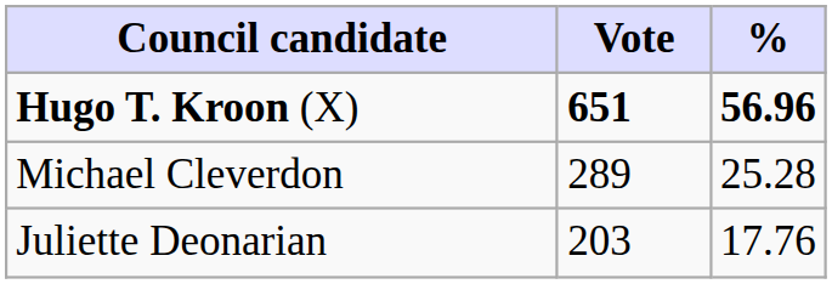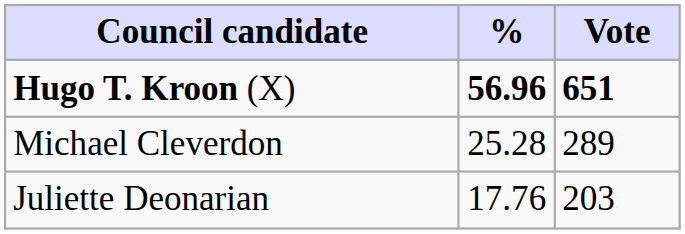columns swapped: Vote <-> %
